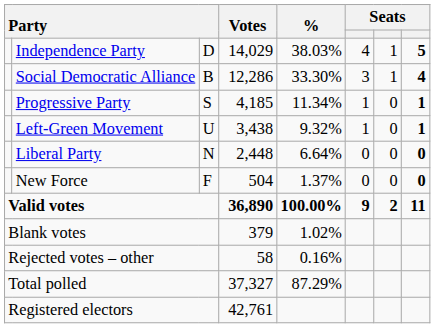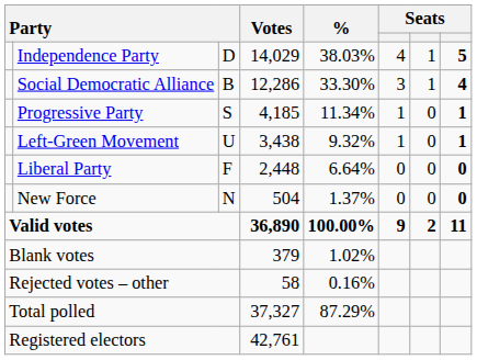Liberal Party | column 3: N -> F
New Force | column 3: F -> N
